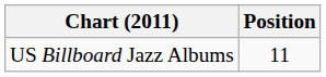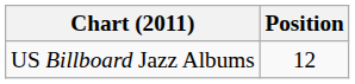US Billboard Jazz Albums | Position: 11 -> 12
